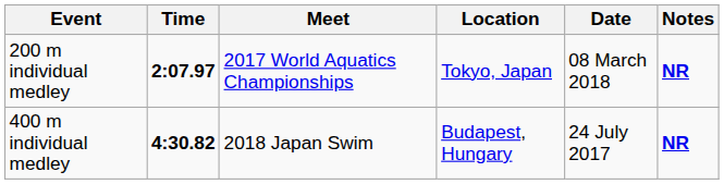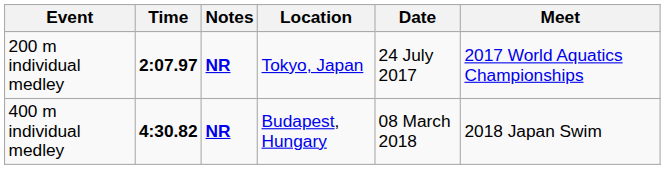columns swapped: Meet <-> Notes
200 m individual medley | Date: 08 March 2018 -> 24 July 2017
400 m individual medley | Date: 24 July 2017 -> 08 March 2018
